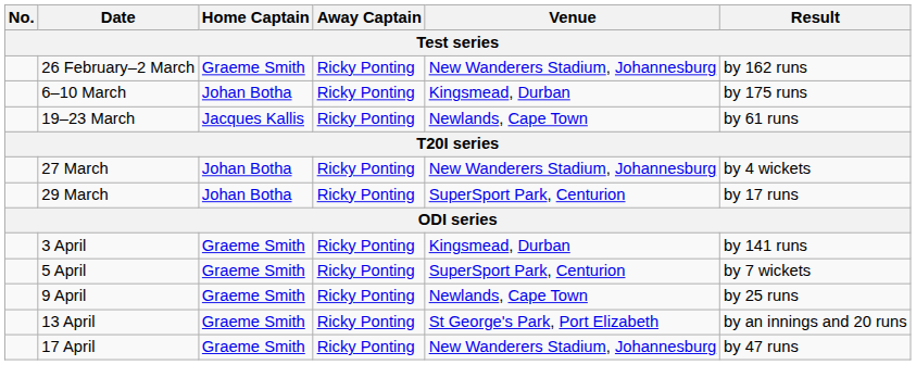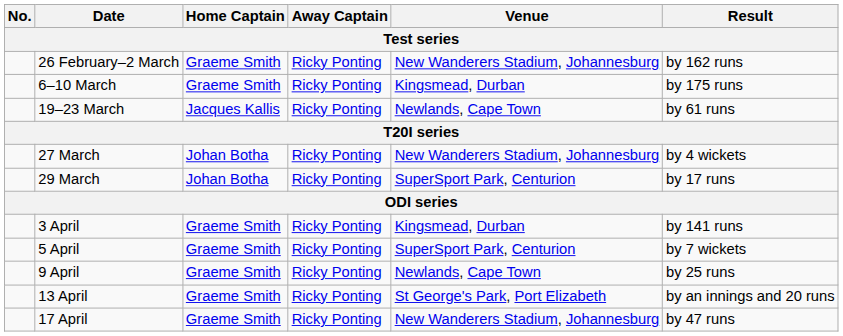6–10 March | Home Captain: Johan Botha -> Graeme Smith
